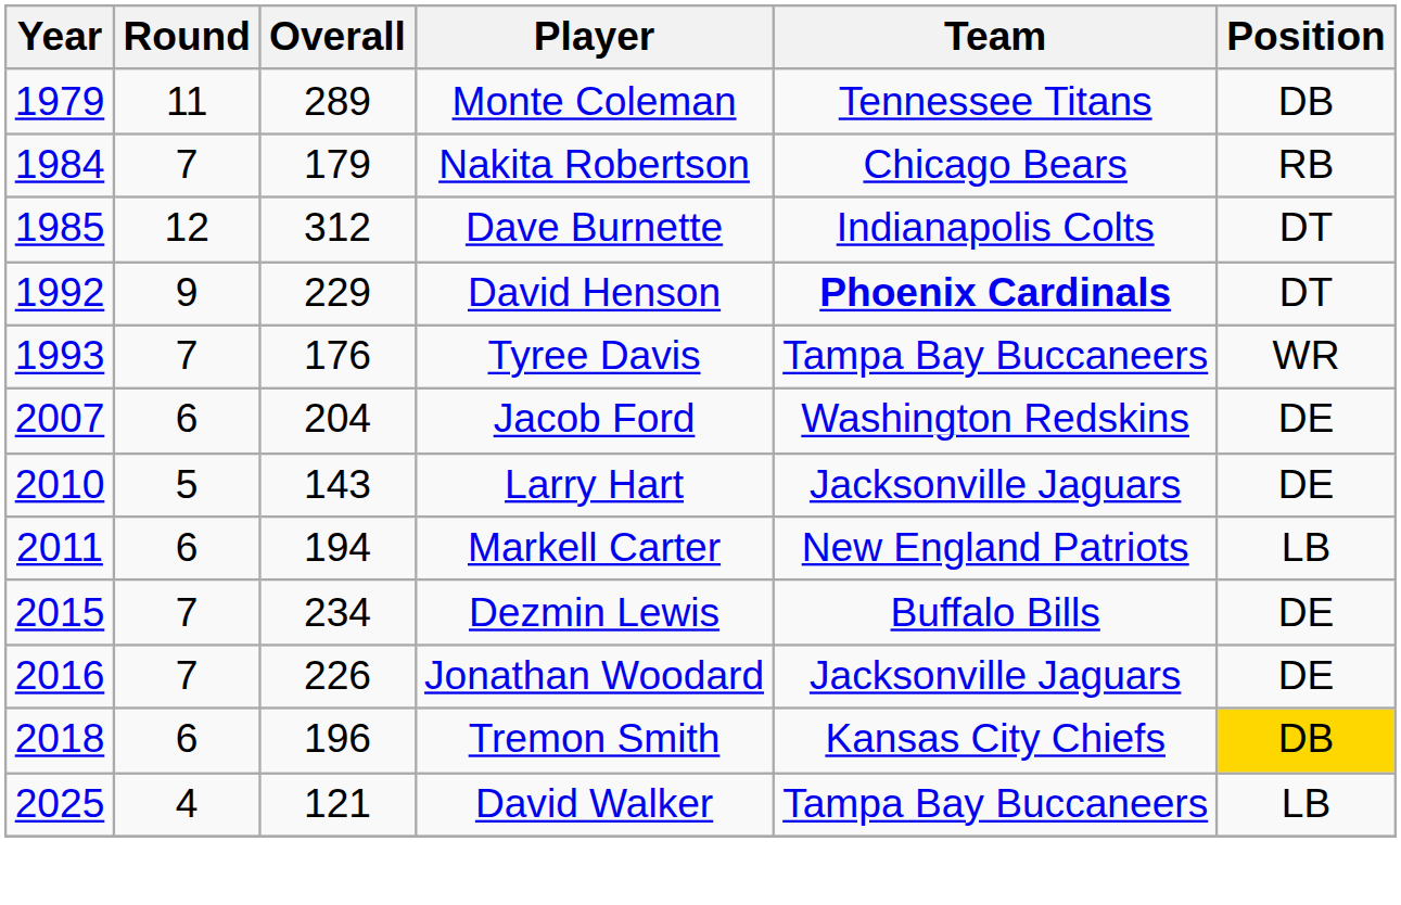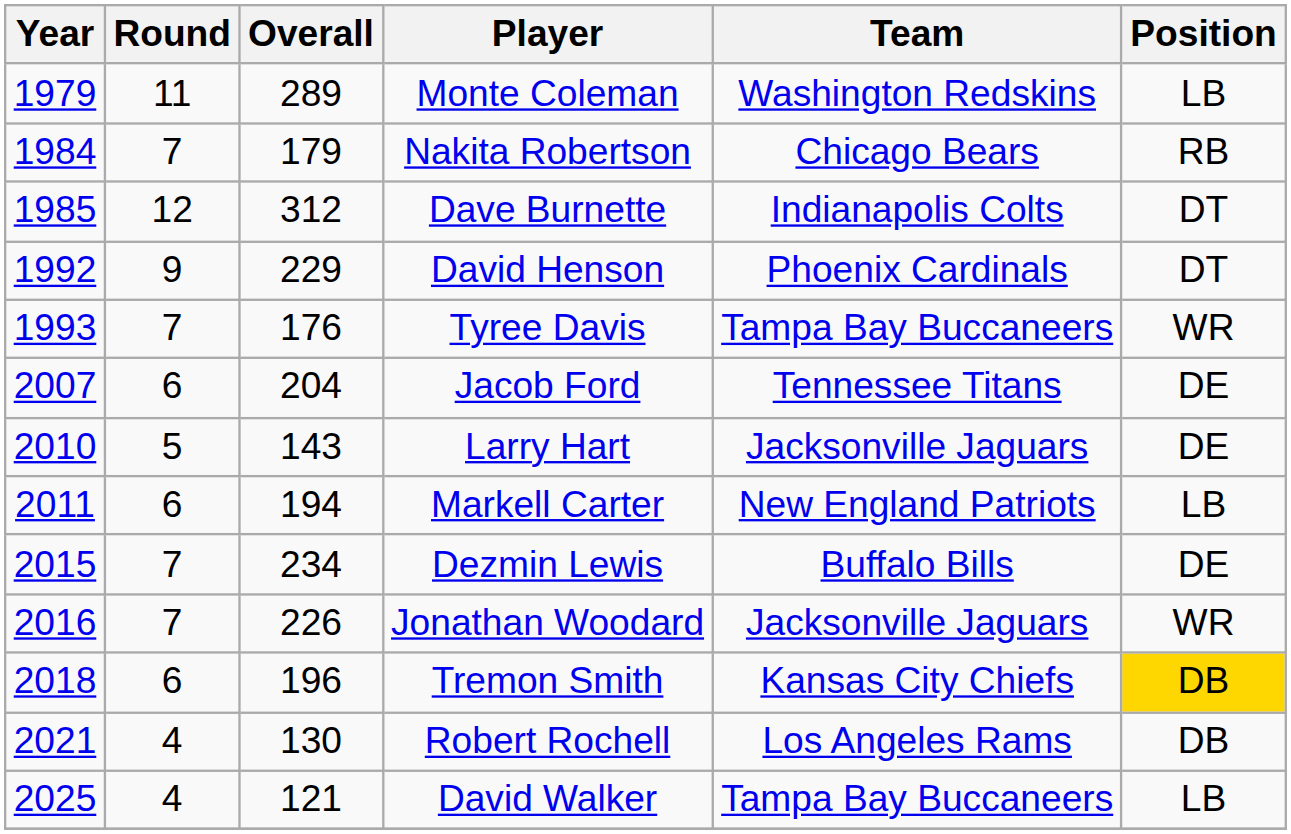Monte Coleman | Team: Tennessee Titans -> Washington Redskins
Monte Coleman | Position: DB -> LB
David Henson | Team: bold -> normal
Jacob Ford | Team: Washington Redskins -> Tennessee Titans
Jonathan Woodard | Position: DE -> WR
+ row: 2021 | 4 | 130 | Robert Rochell | Los Angeles Rams | DB
